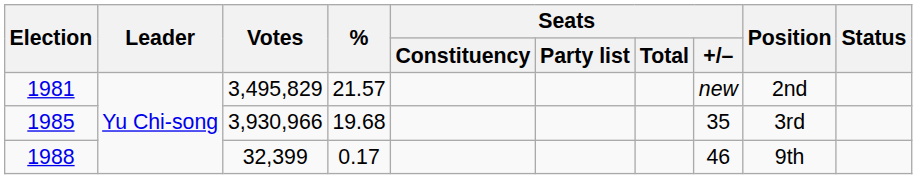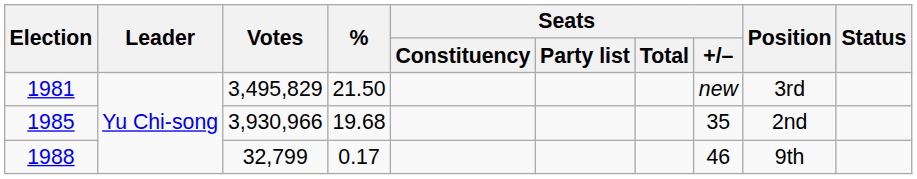1981 | %: 21.57 -> 21.50
1981 | Position: 2nd -> 3rd
1985 | Position: 3rd -> 2nd
1988 | Votes: 32,399 -> 32,799
